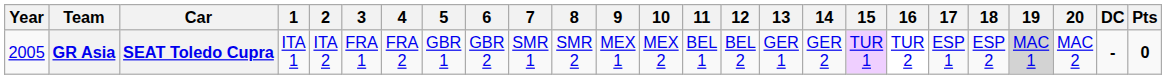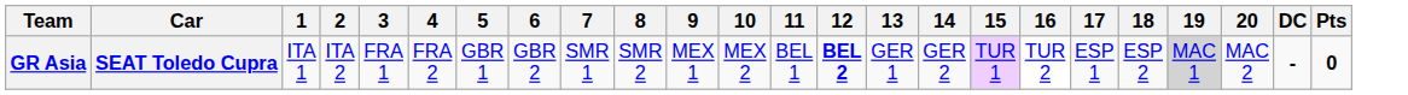- column: Year | 2005
GR Asia | 12: normal -> bold
